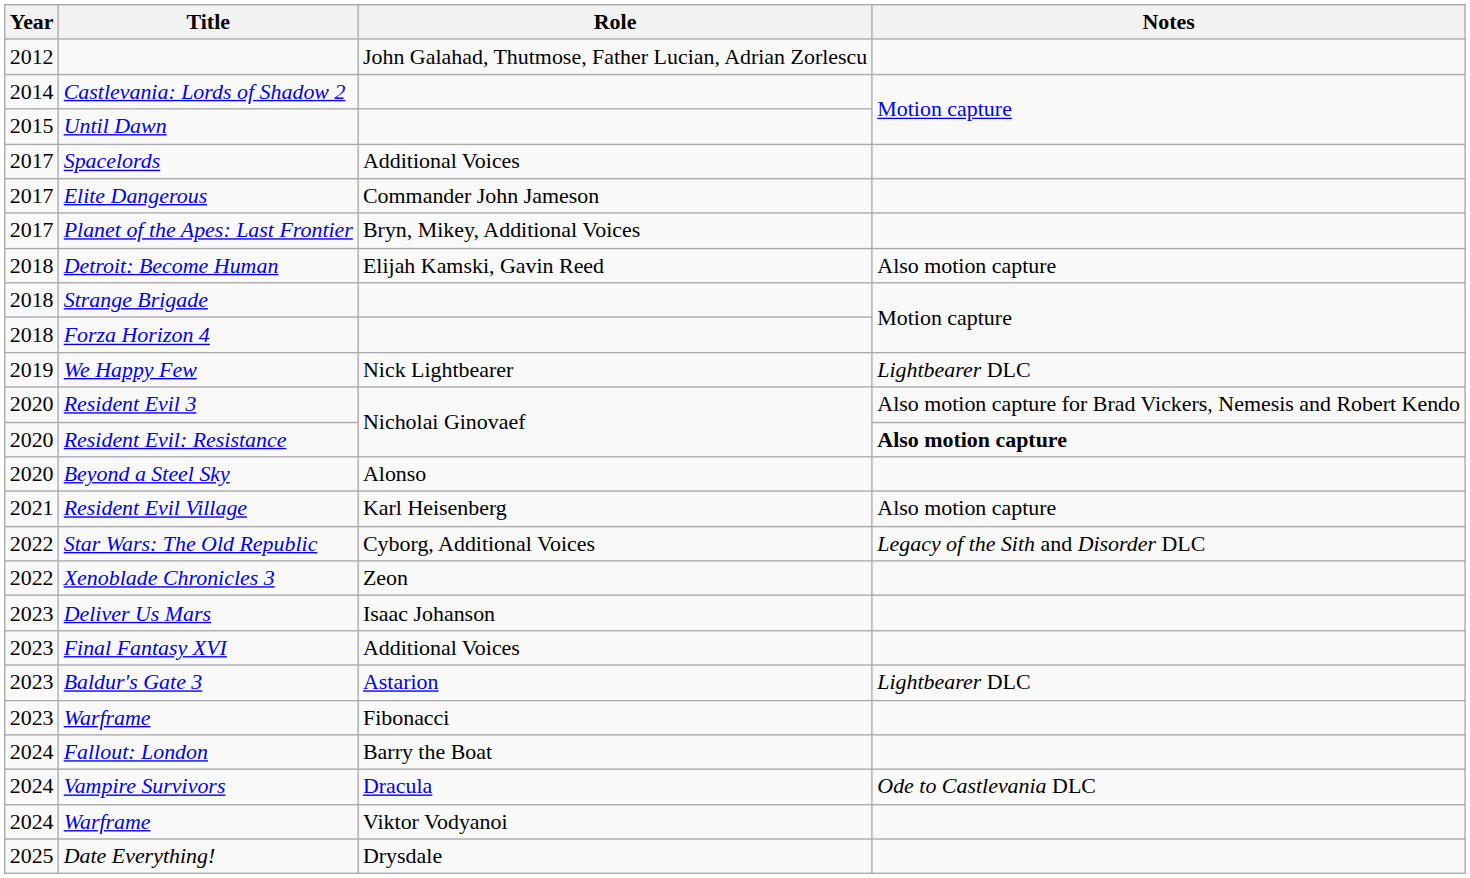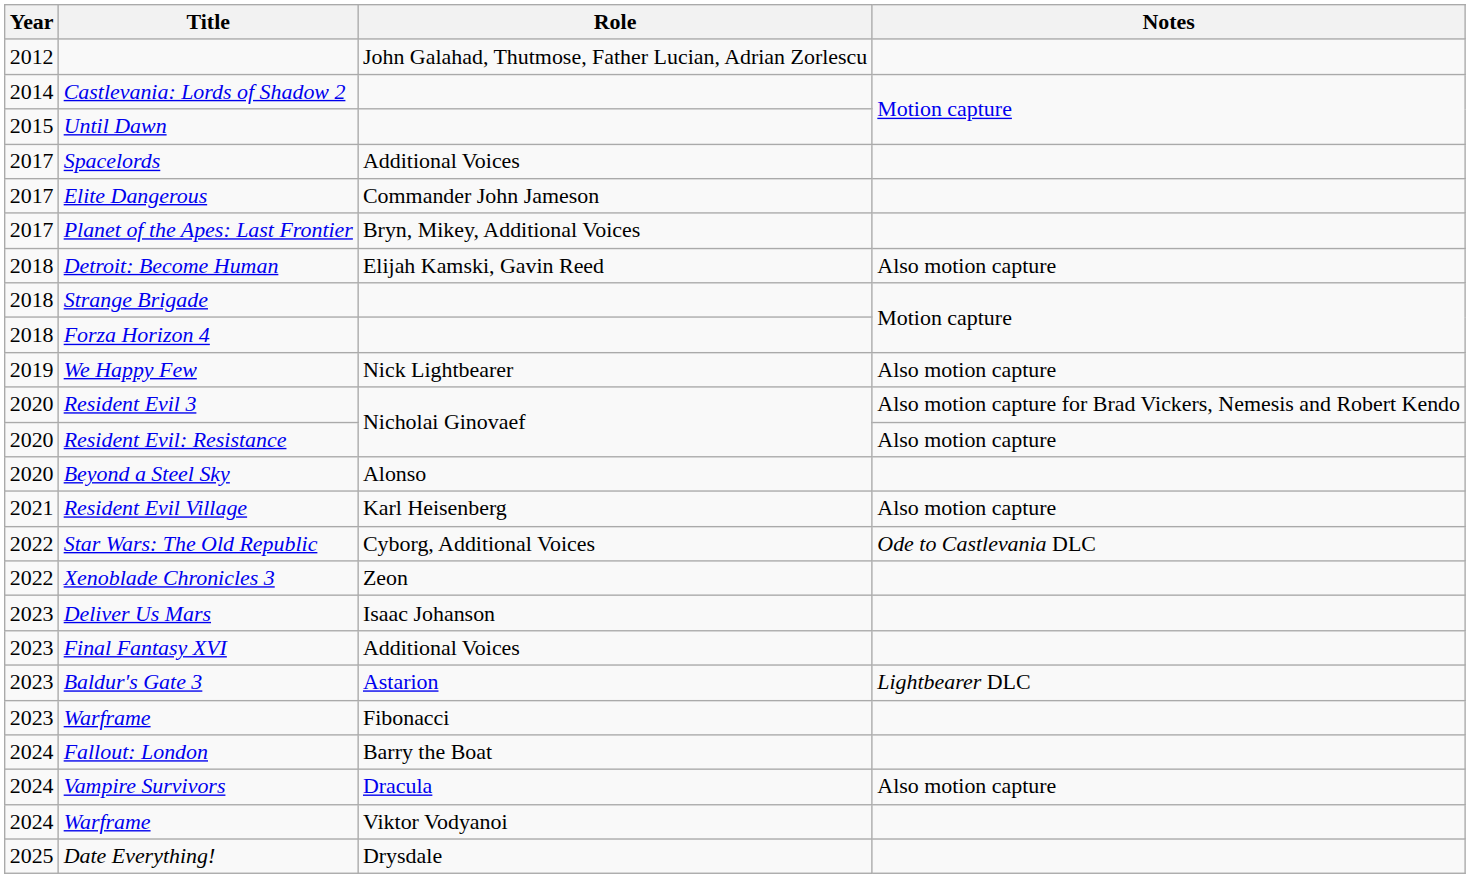We Happy Few | Notes: Lightbearer DLC -> Also motion capture
Resident Evil: Resistance | Notes: bold -> normal
Star Wars: The Old Republic | Notes: Legacy of the Sith and Disorder DLC -> Ode to Castlevania DLC
Vampire Survivors | Notes: Ode to Castlevania DLC -> Also motion capture
